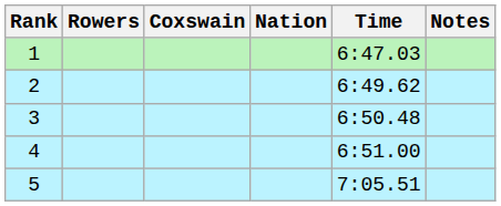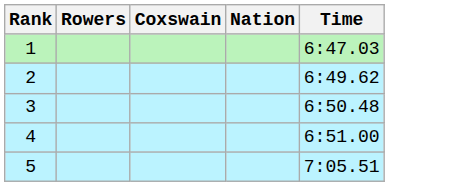- column: Notes
